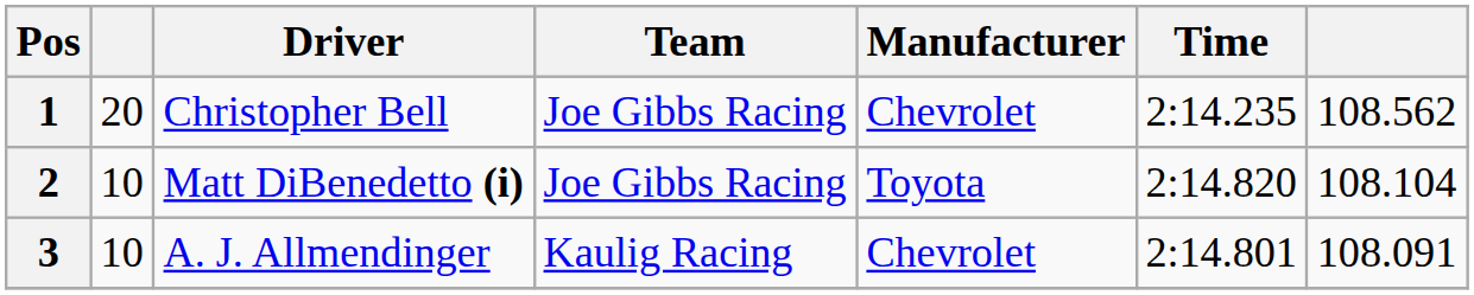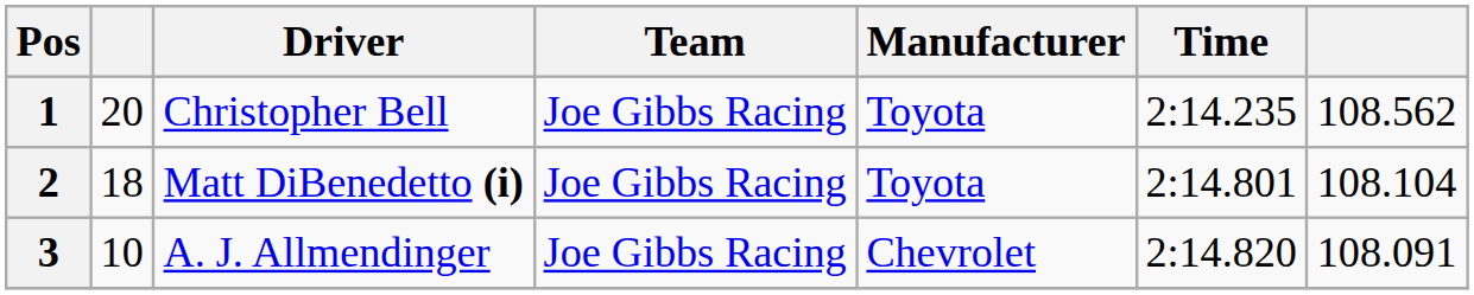1 | Manufacturer: Chevrolet -> Toyota
2 | column 2: 10 -> 18
2 | Time: 2:14.820 -> 2:14.801
3 | Team: Kaulig Racing -> Joe Gibbs Racing
3 | Time: 2:14.801 -> 2:14.820
